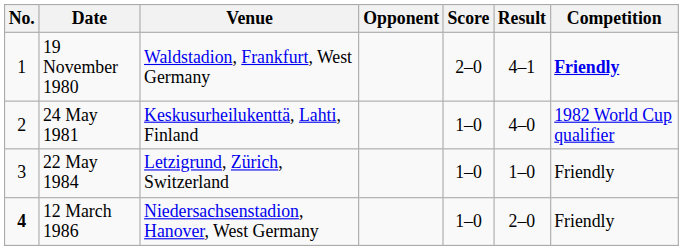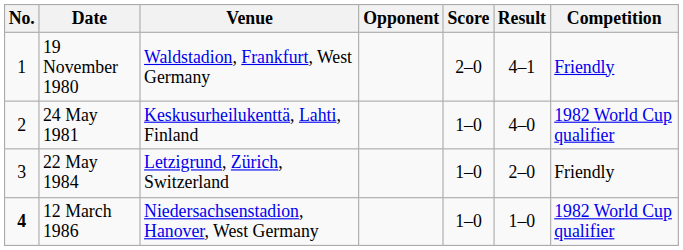19 November 1980 | Competition: bold -> normal
22 May 1984 | Result: 1–0 -> 2–0
12 March 1986 | Result: 2–0 -> 1–0
12 March 1986 | Competition: Friendly -> 1982 World Cup qualifier
